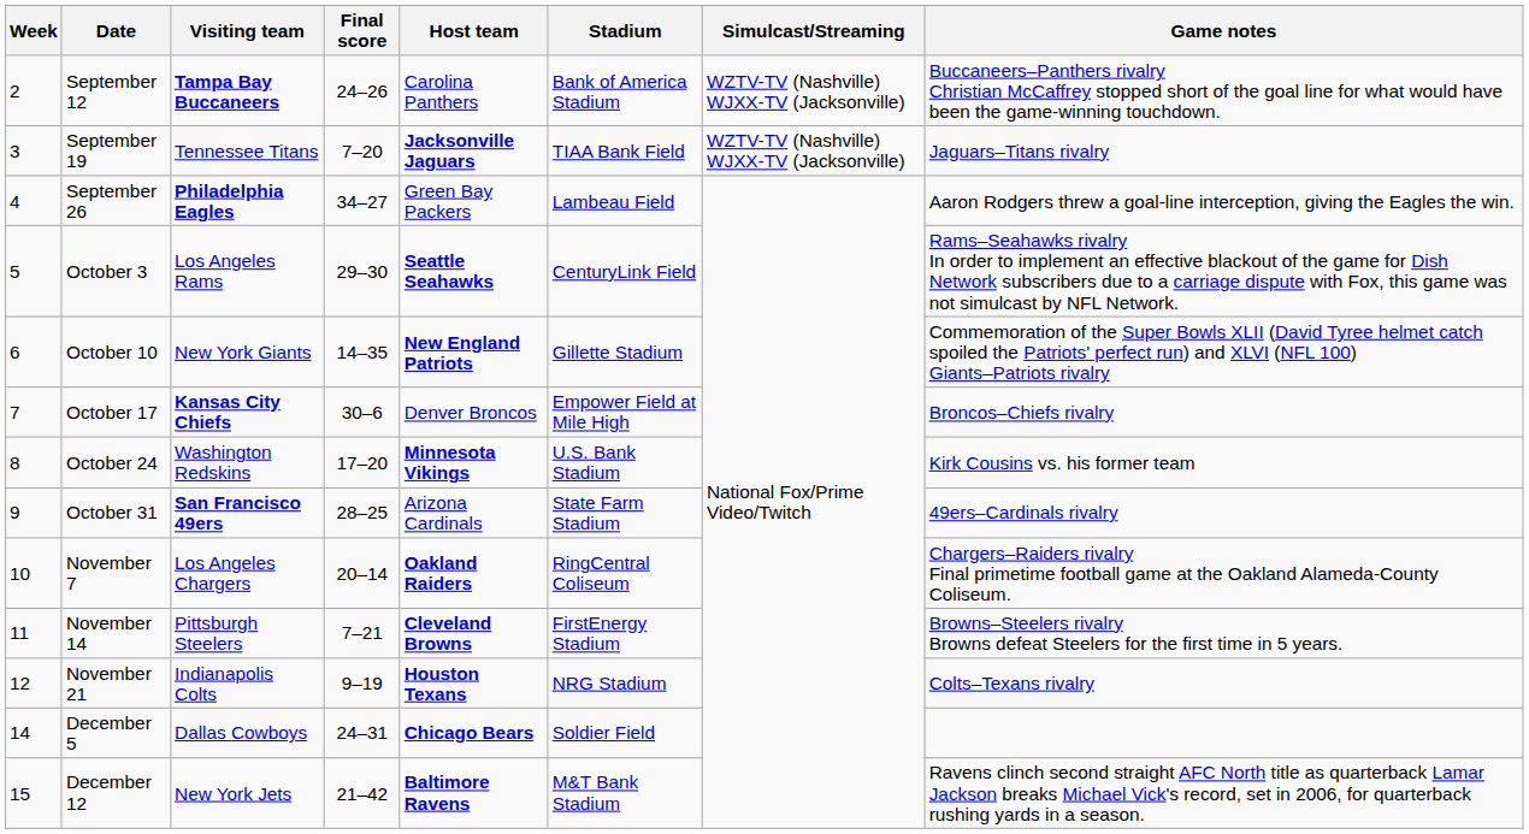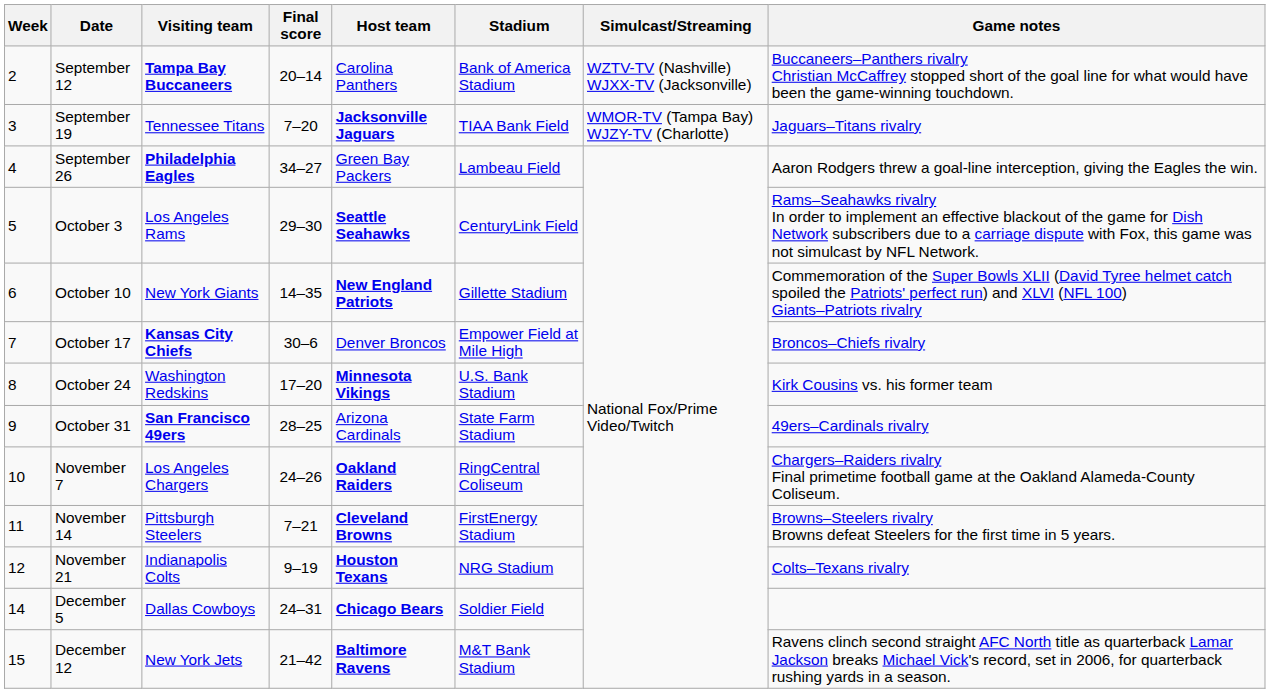September 12 | Final score: 24–26 -> 20–14
September 19 | Simulcast/Streaming: WZTV-TV (Nashville) WJXX-TV (Jacksonville) -> WMOR-TV (Tampa Bay) WJZY-TV (Charlotte)
November 7 | Final score: 20–14 -> 24–26
